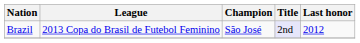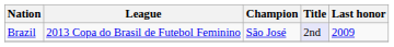Brazil | Last honor: 2012 -> 2009
